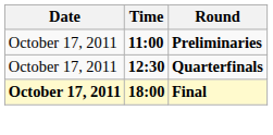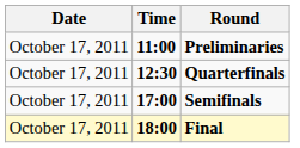+ row: October 17, 2011 | 17:00 | Semifinals
Final | Date: bold -> normal
